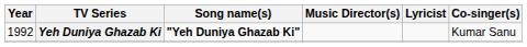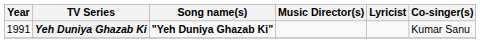Yeh Duniya Ghazab Ki | Year: 1992 -> 1991
